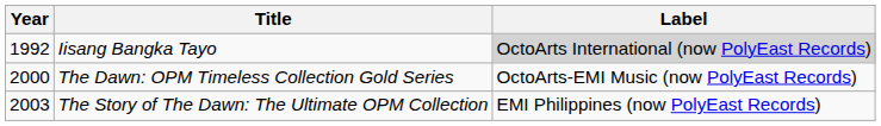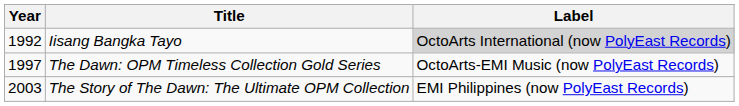The Dawn: OPM Timeless Collection Gold Series | Year: 2000 -> 1997
